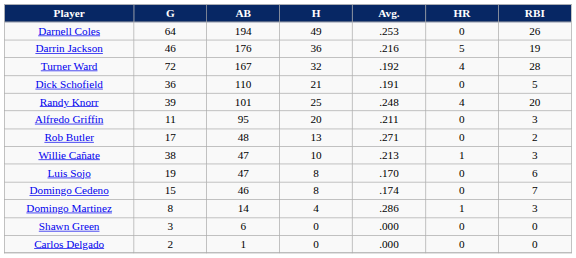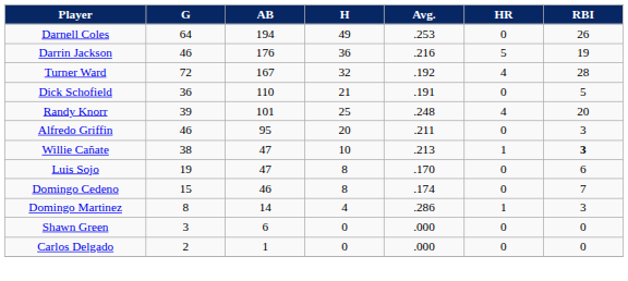Alfredo Griffin | G: 11 -> 46
- row: Rob Butler | 17 | 48 | 13 | .271 | 0 | 2
Willie Cañate | RBI: normal -> bold
